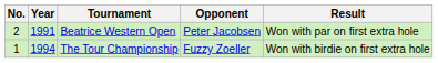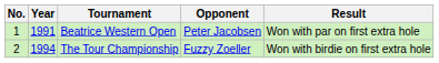Beatrice Western Open | No.: 2 -> 1
The Tour Championship | No.: 1 -> 2
